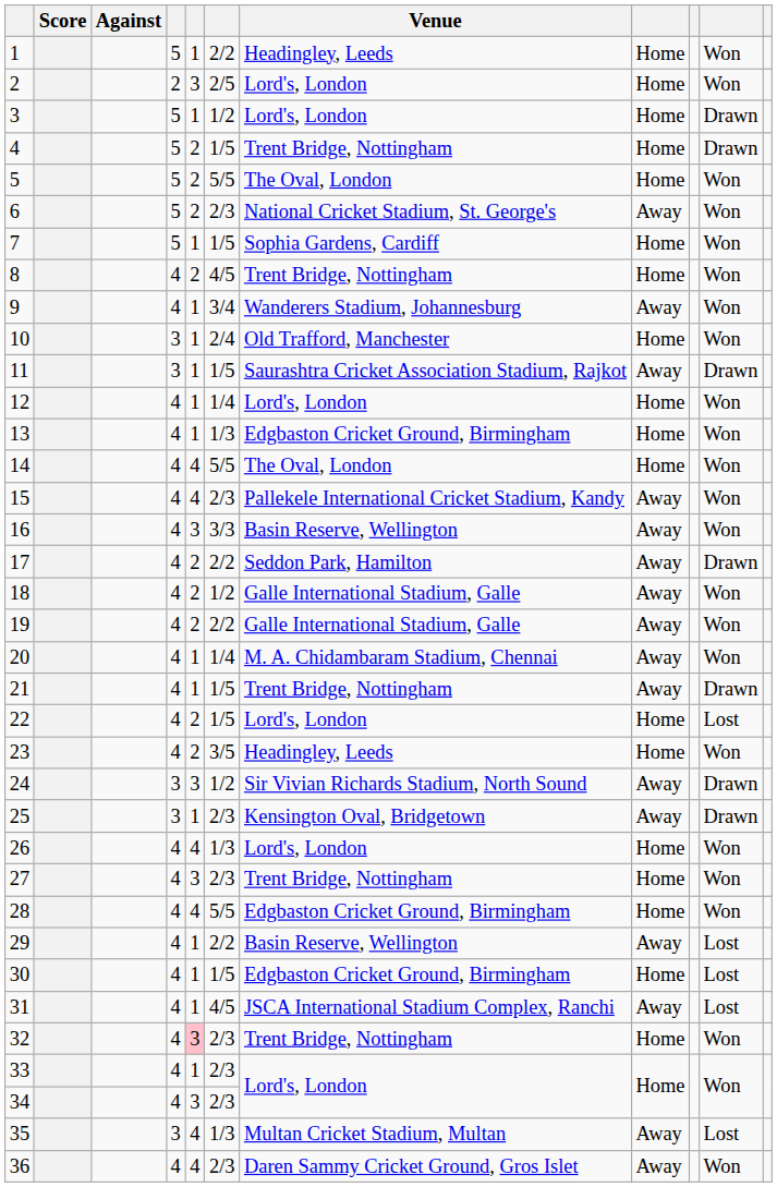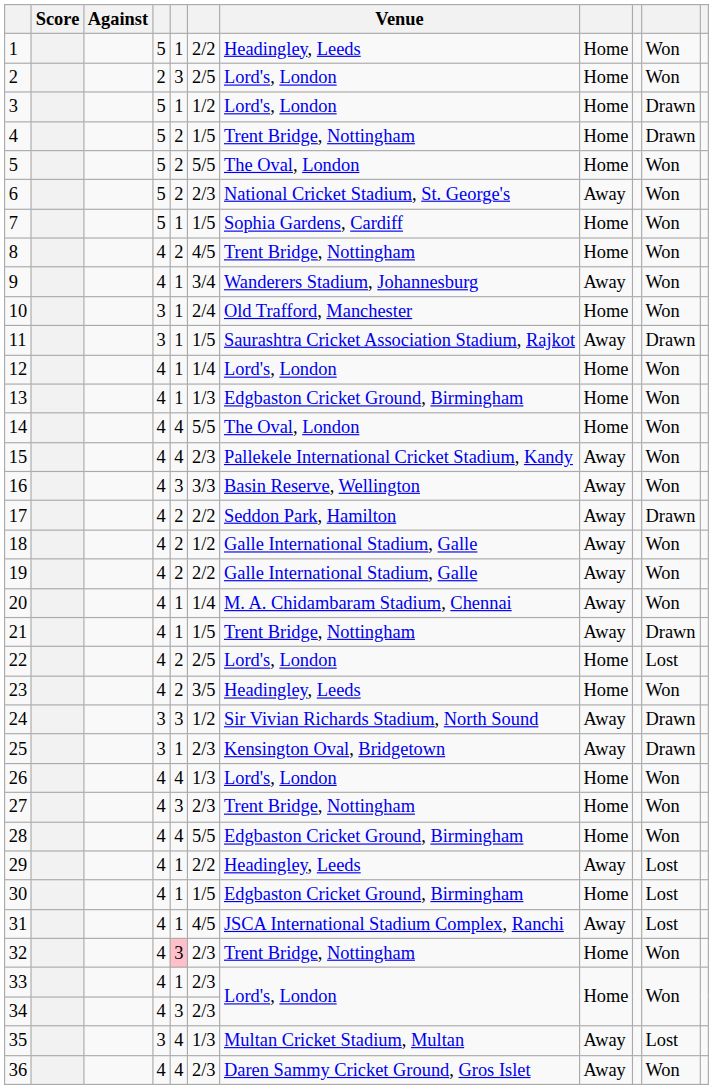22 | column 6: 1/5 -> 2/5
29 | Venue: Basin Reserve, Wellington -> Headingley, Leeds
